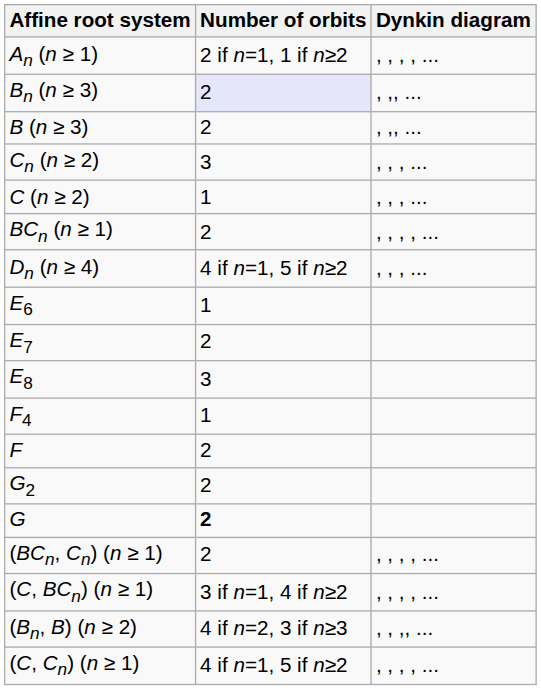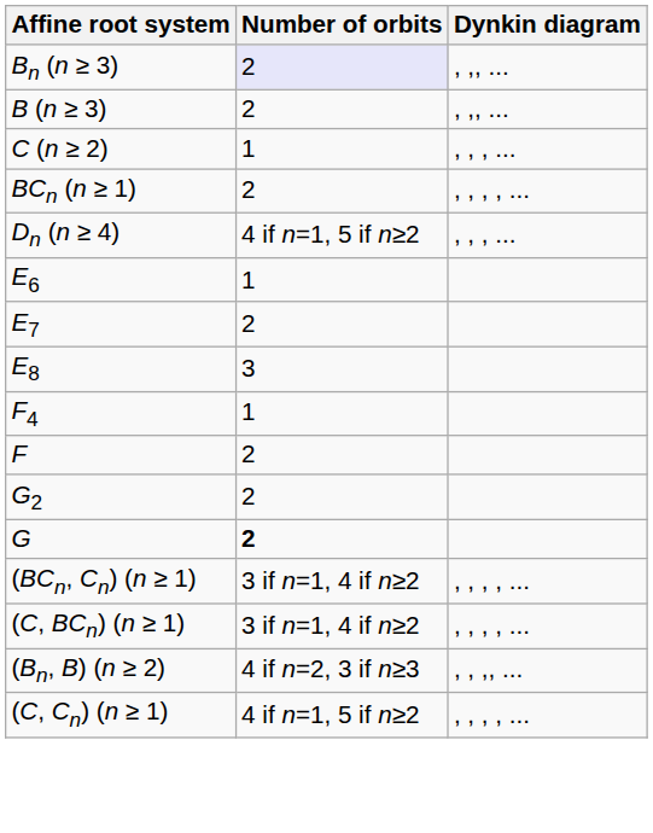- row: An (n ≥ 1) | 2 if n=1, 1 if n≥2 | , , , , ...
- row: Cn (n ≥ 2) | 3 | , , , ...
(BCn, Cn) (n ≥ 1) | Number of orbits: 2 -> 3 if n=1, 4 if n≥2
